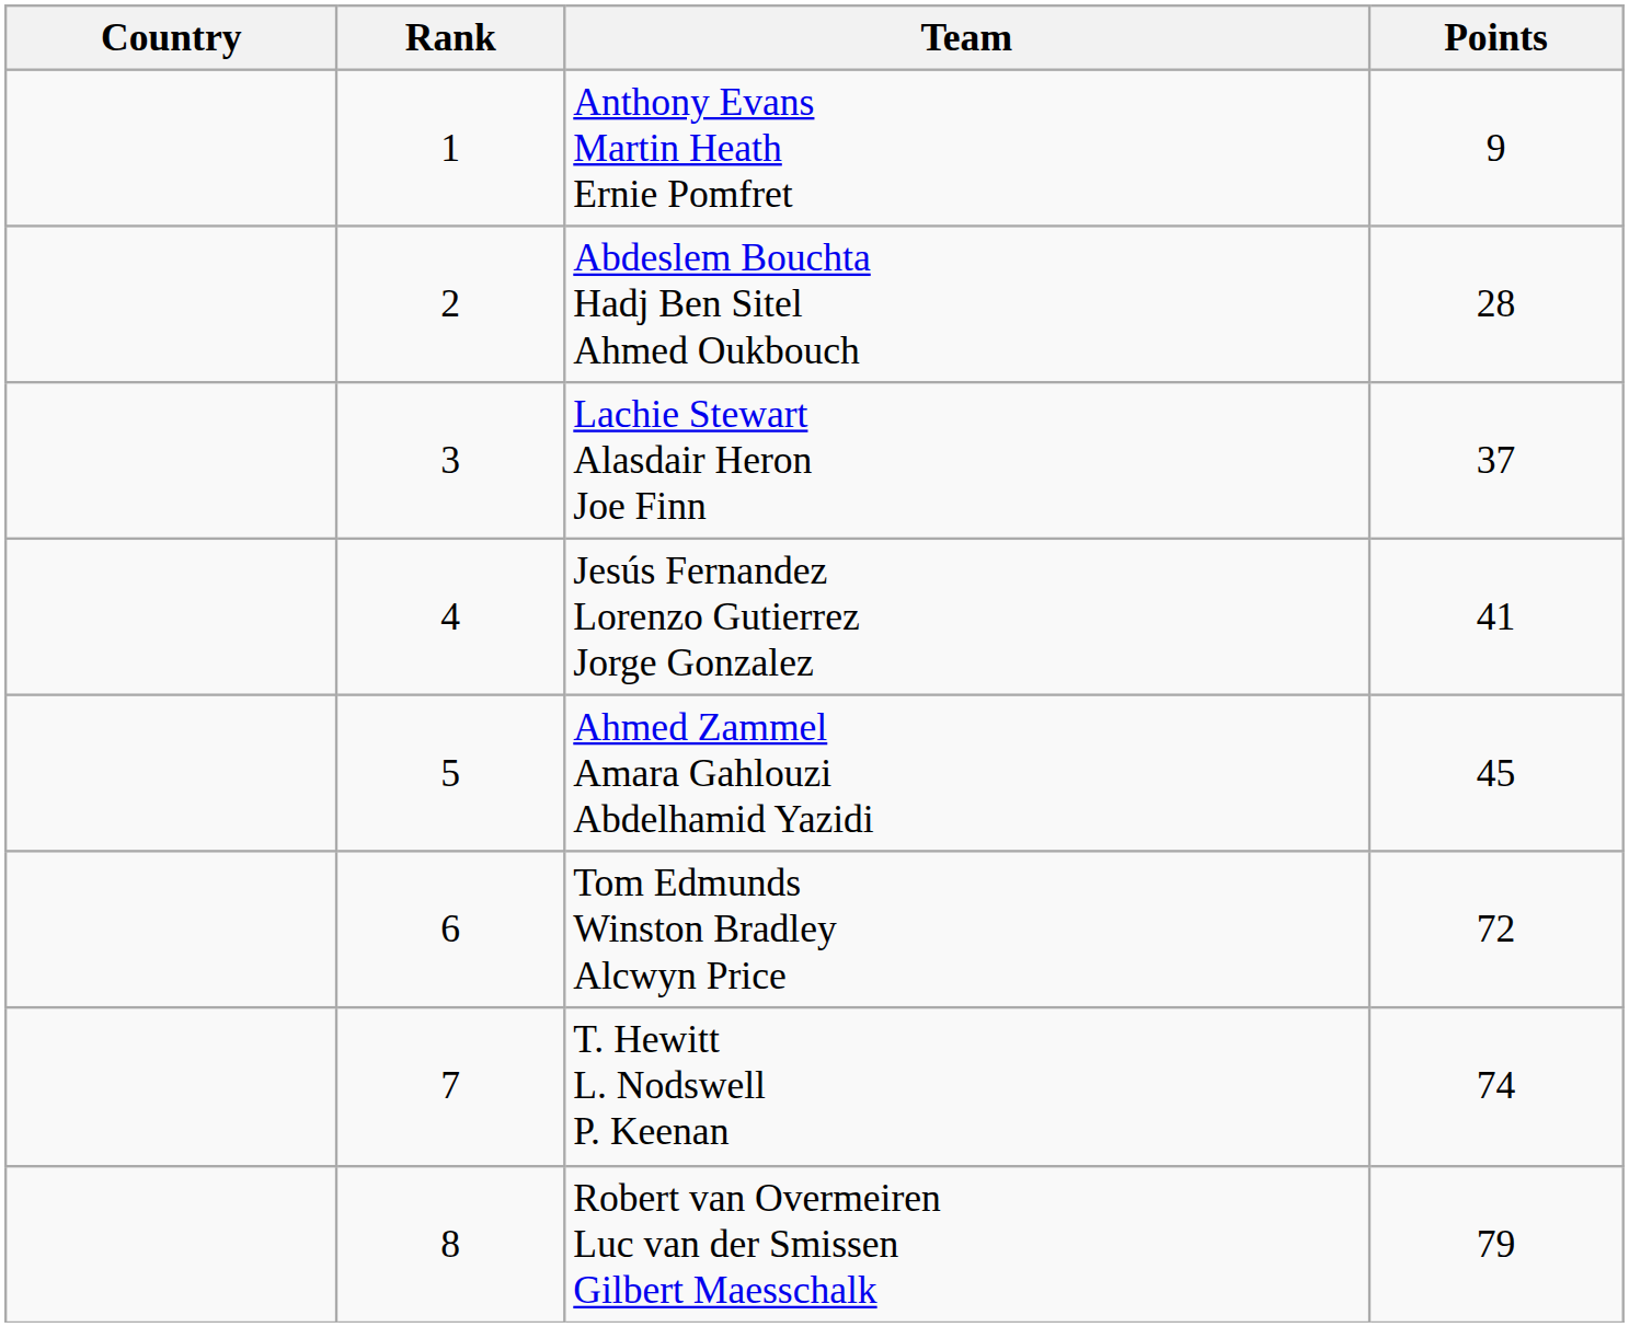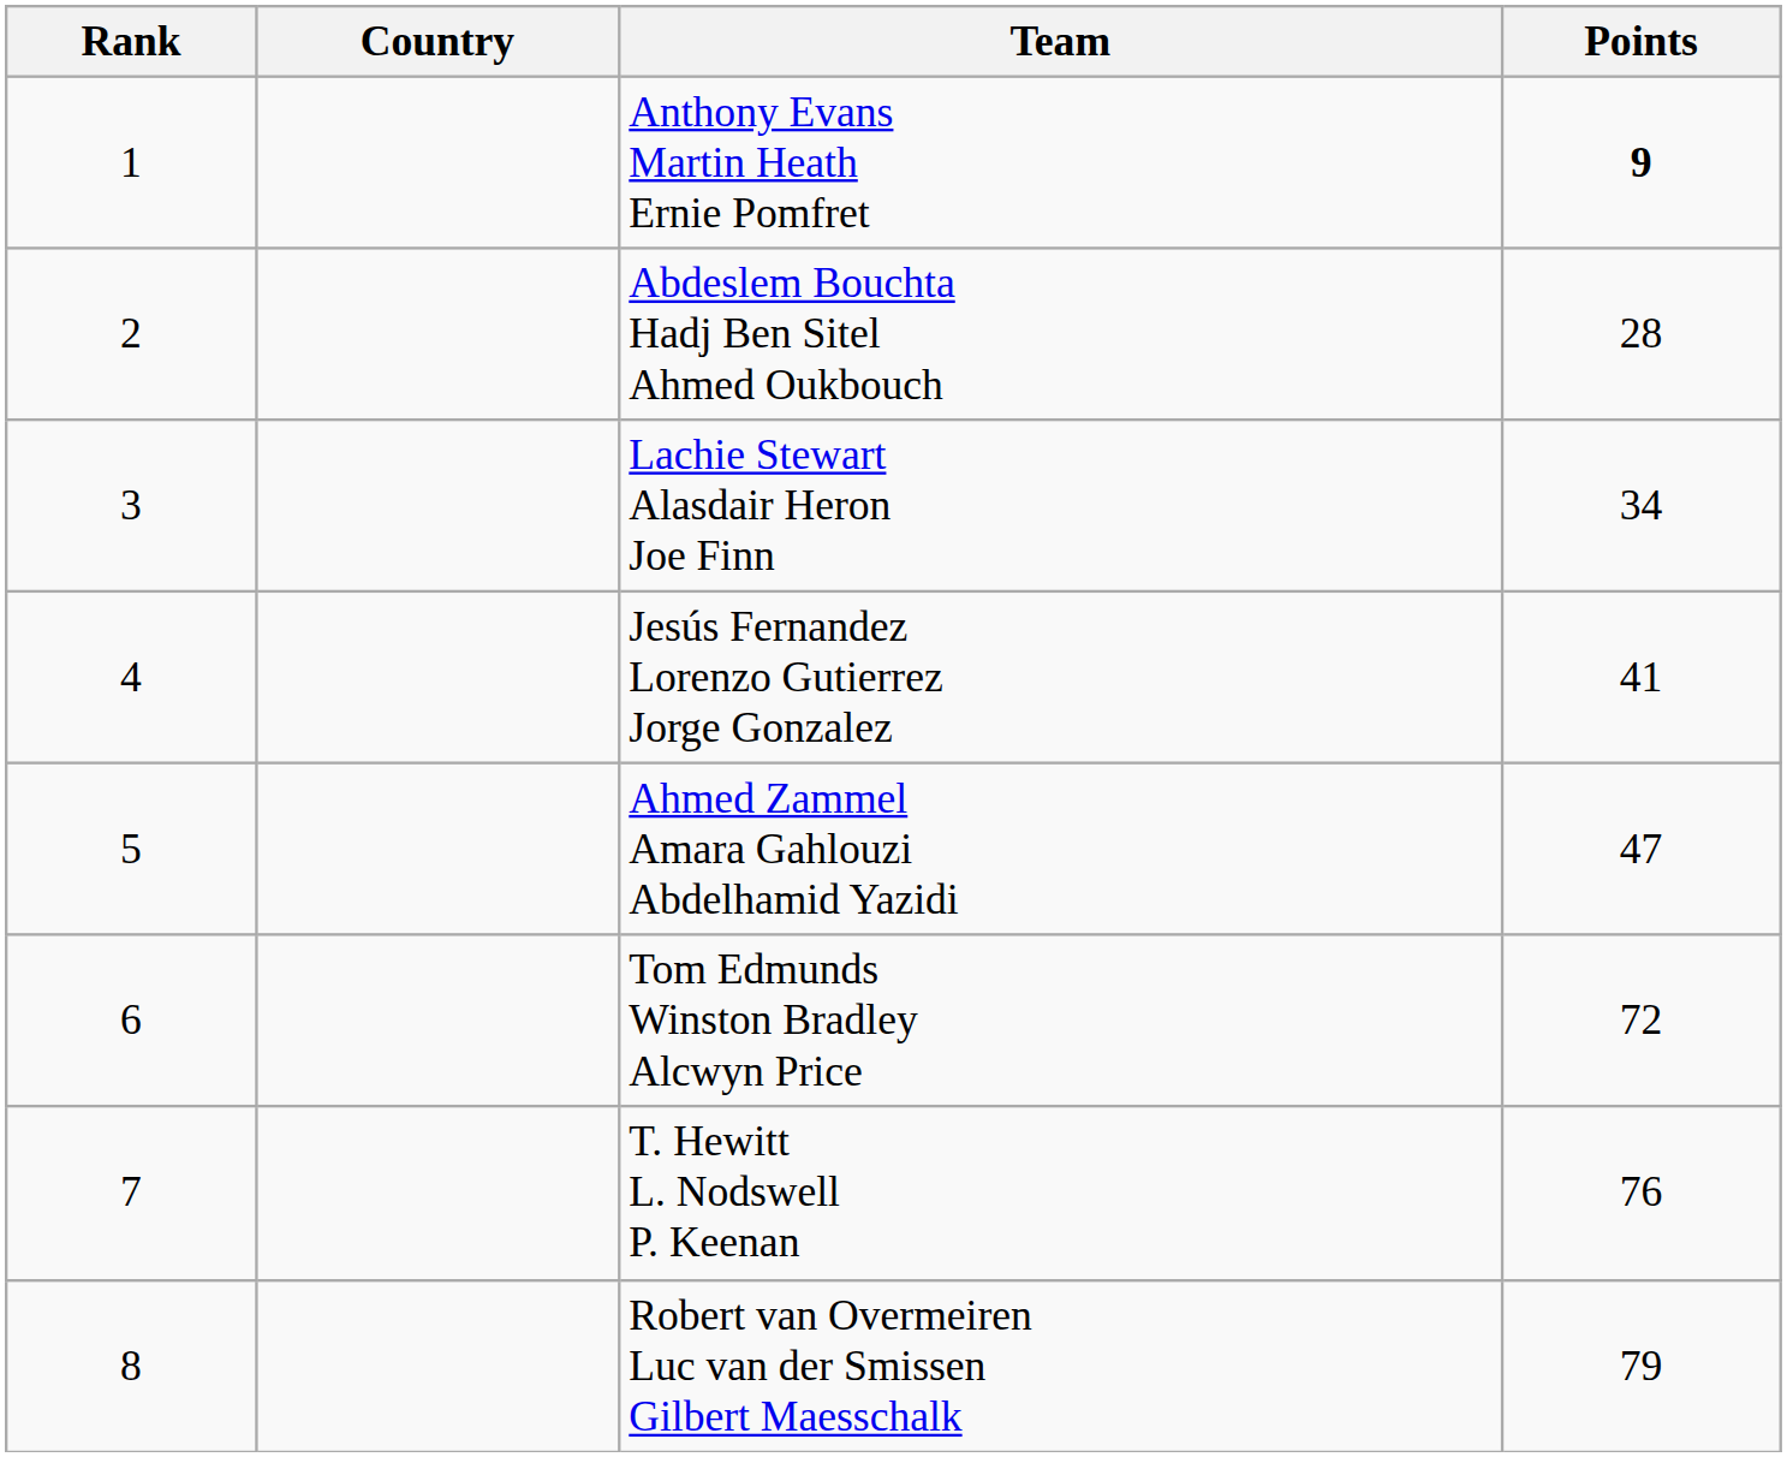columns swapped: Rank <-> Country
Anthony Evans Martin Heath Ernie Pomfret | Points: normal -> bold
Lachie Stewart Alasdair Heron Joe Finn | Points: 37 -> 34
Ahmed Zammel Amara Gahlouzi Abdelhamid Yazidi | Points: 45 -> 47
T. Hewitt L. Nodswell P. Keenan | Points: 74 -> 76
